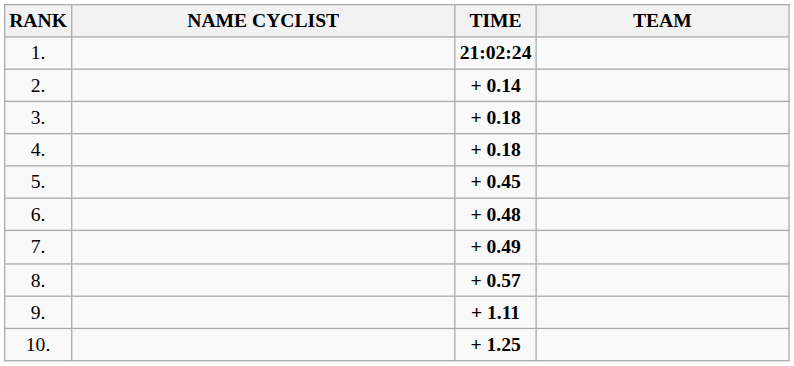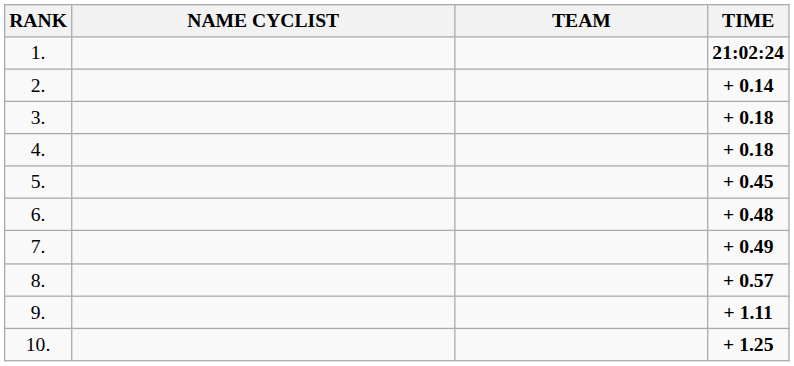columns swapped: TEAM <-> TIME
